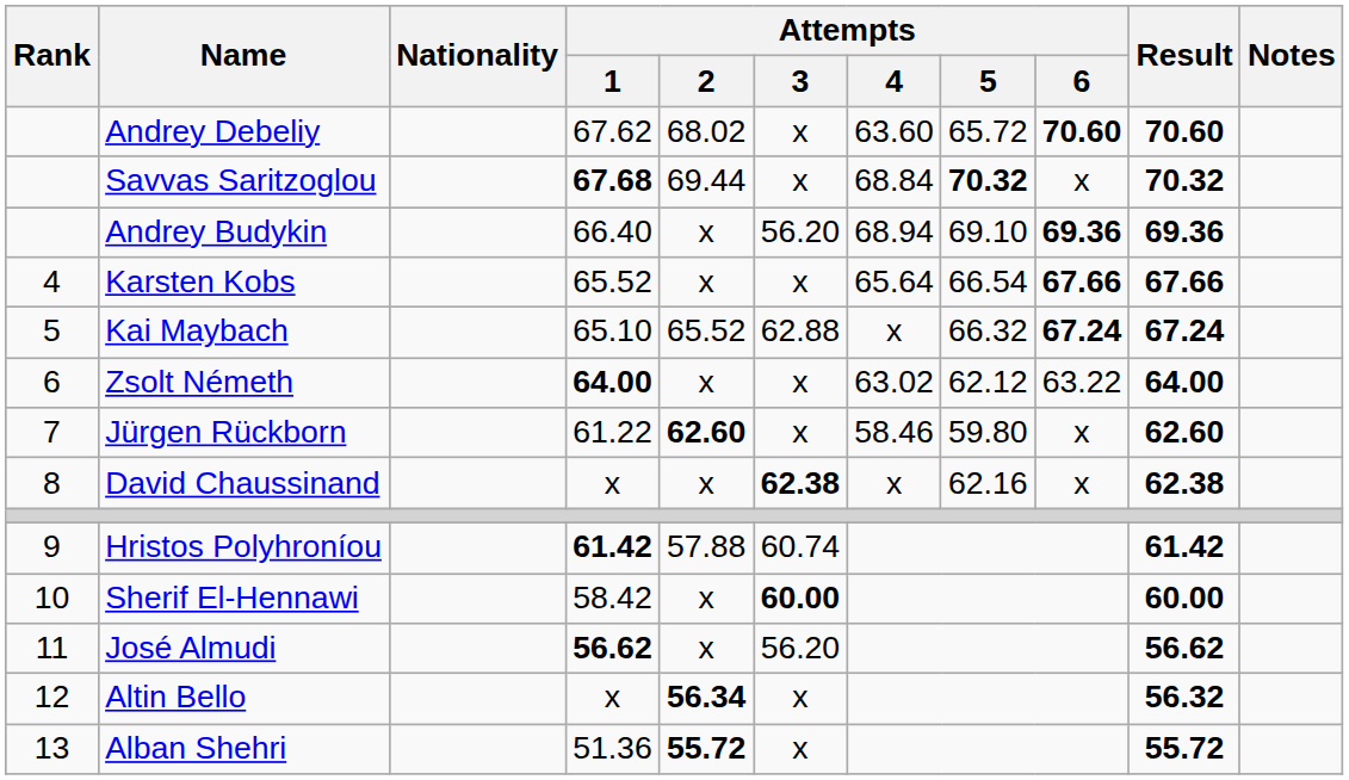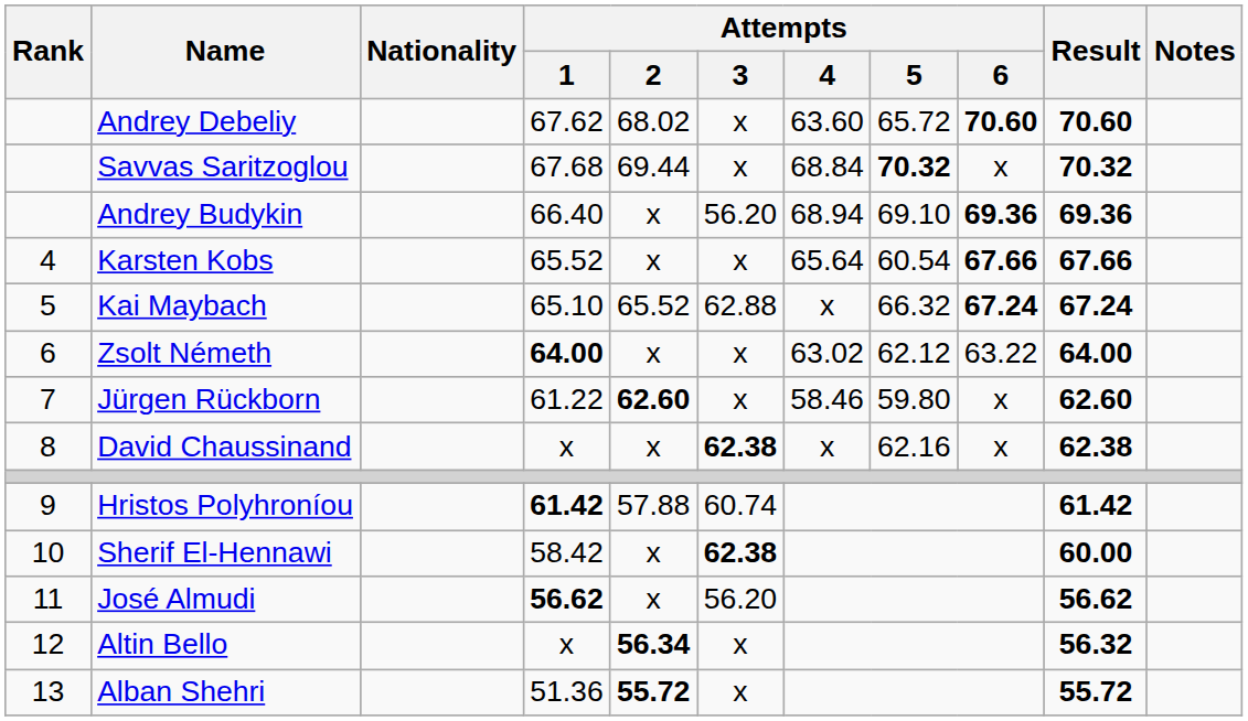Savvas Saritzoglou | Attempts / 1: bold -> normal
Karsten Kobs | Attempts / 5: 66.54 -> 60.54
Sherif El-Hennawi | Attempts / 3: 60.00 -> 62.38
